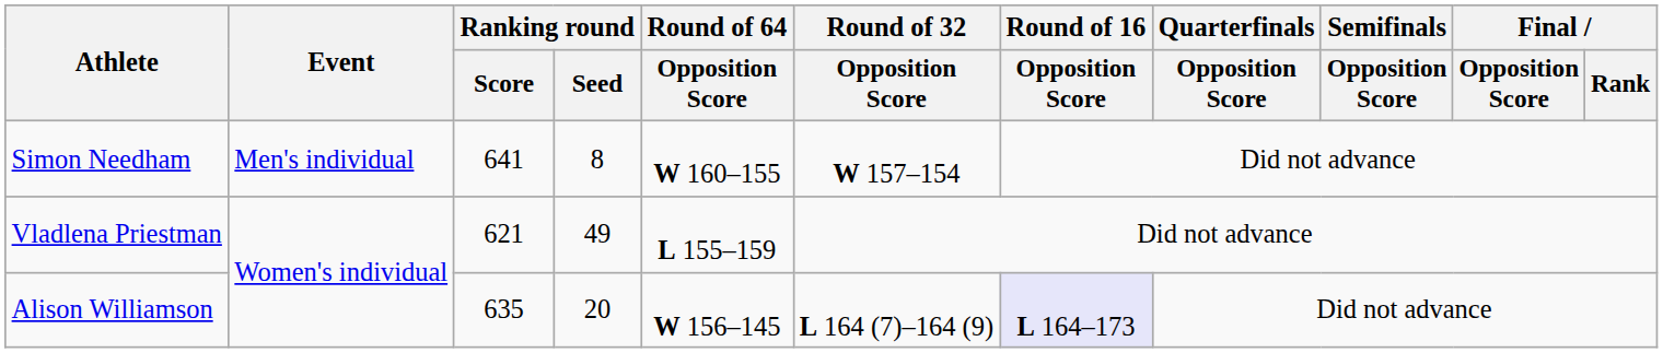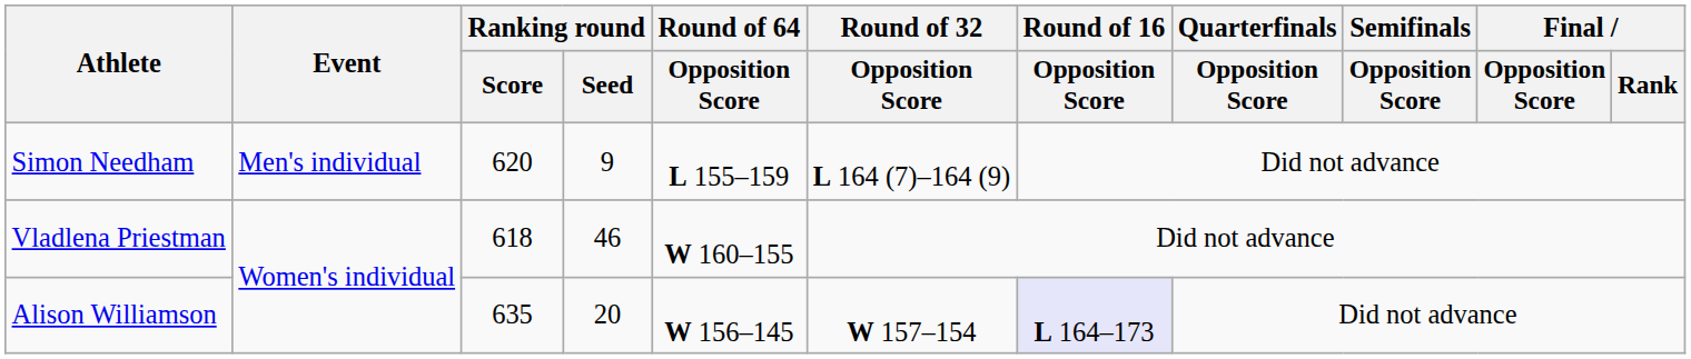Simon Needham | Ranking round / Score: 641 -> 620
Simon Needham | Ranking round / Seed: 8 -> 9
Simon Needham | Round of 64 / Opposition Score: W 160–155 -> L 155–159
Simon Needham | Round of 32 / Opposition Score: W 157–154 -> L 164 (7)–164 (9)
Vladlena Priestman | Ranking round / Score: 621 -> 618
Vladlena Priestman | Ranking round / Seed: 49 -> 46
Vladlena Priestman | Round of 64 / Opposition Score: L 155–159 -> W 160–155
Alison Williamson | Round of 32 / Opposition Score: L 164 (7)–164 (9) -> W 157–154
